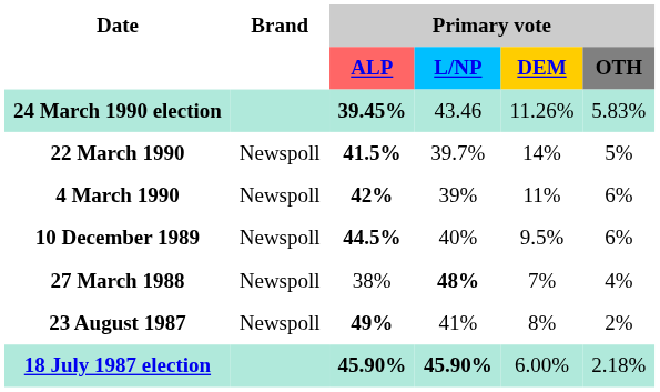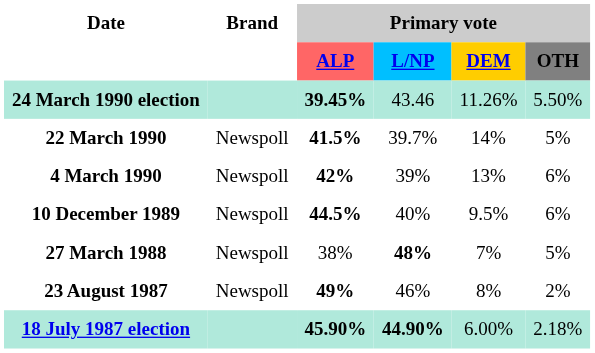24 March 1990 election | Primary vote / OTH: 5.83% -> 5.50%
4 March 1990 | Primary vote / DEM: 11% -> 13%
27 March 1988 | Primary vote / OTH: 4% -> 5%
23 August 1987 | Primary vote / L/NP: 41% -> 46%
18 July 1987 election | Primary vote / L/NP: 45.90% -> 44.90%
